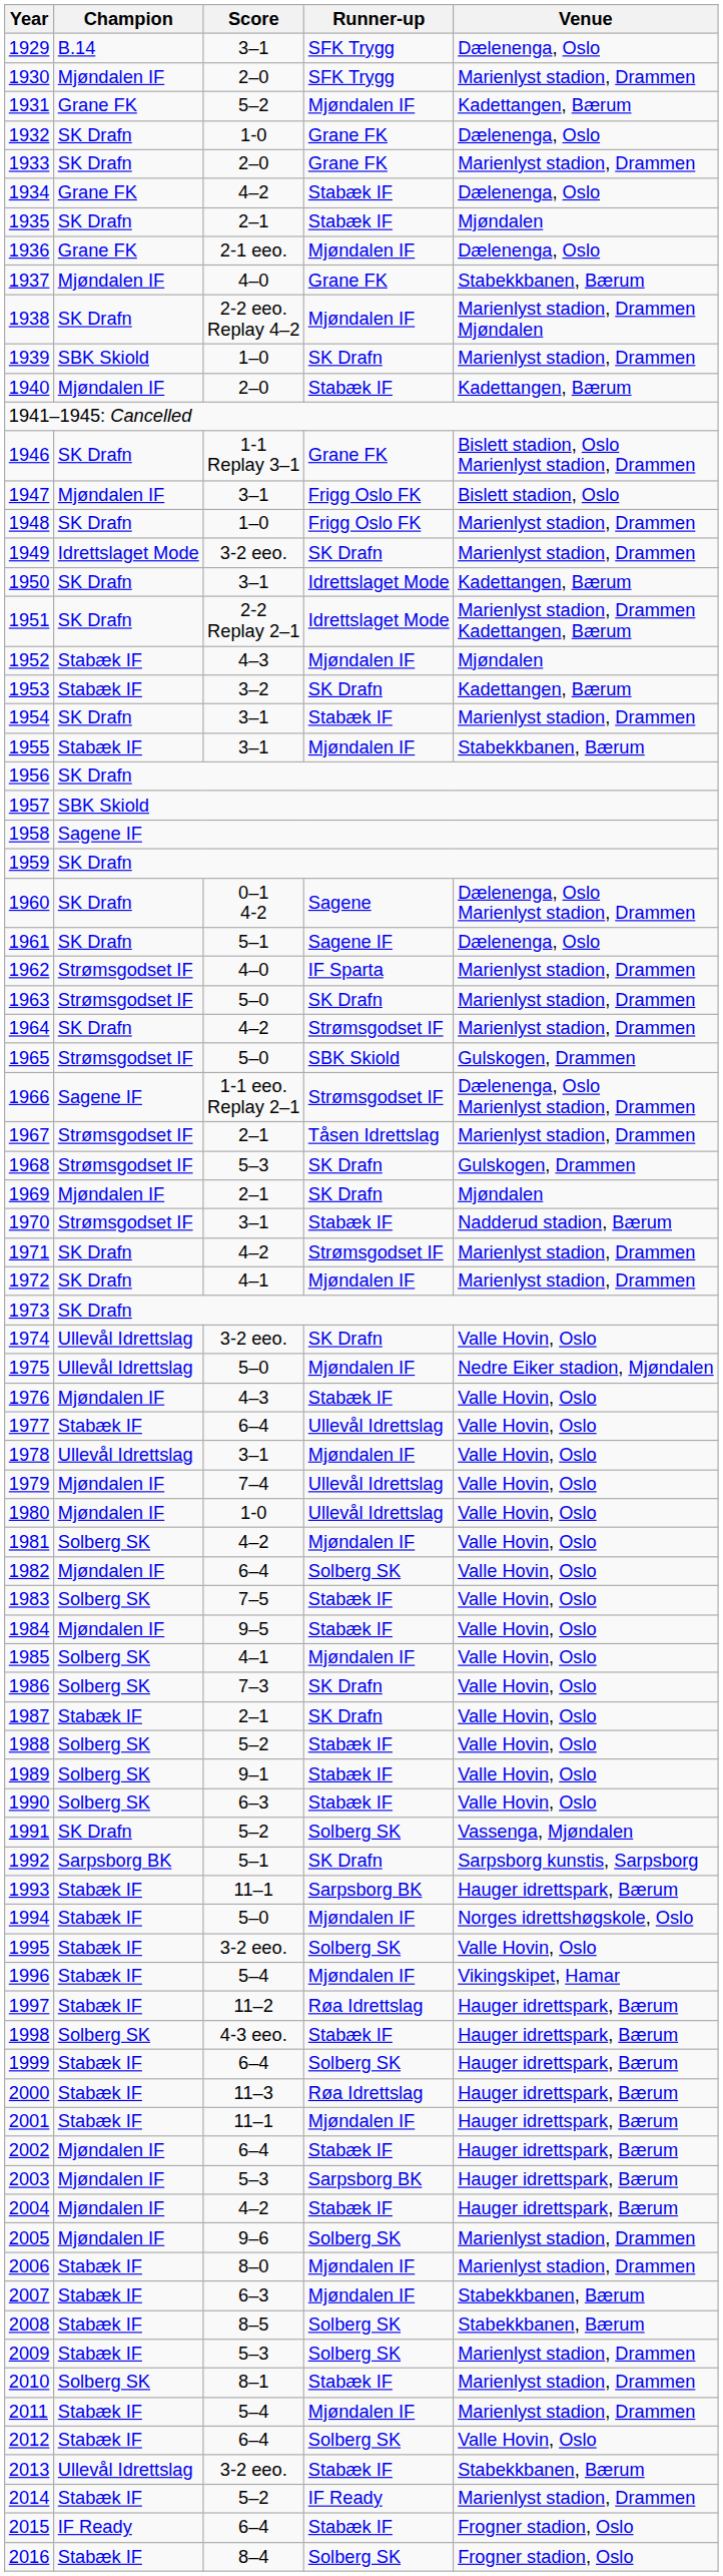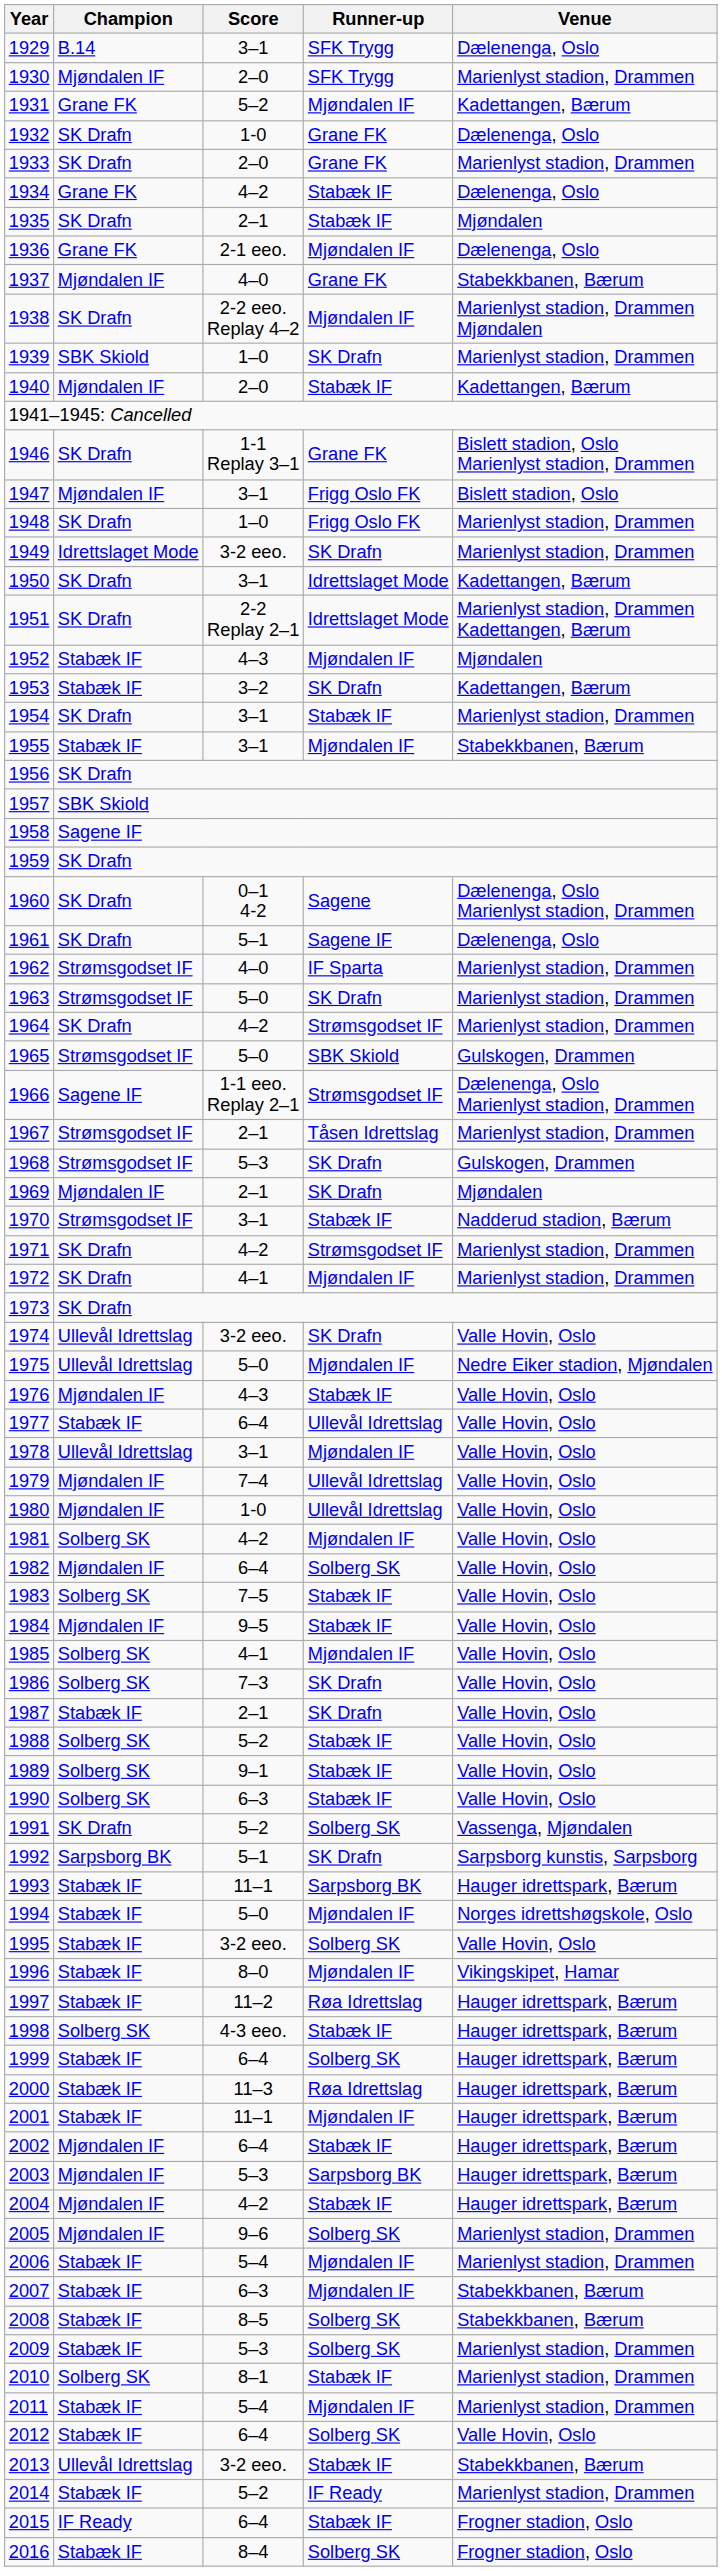1996 | Score: 5–4 -> 8–0
2006 | Score: 8–0 -> 5–4
